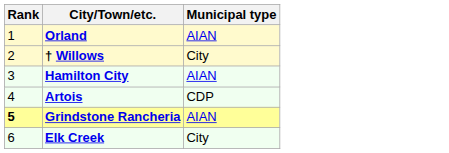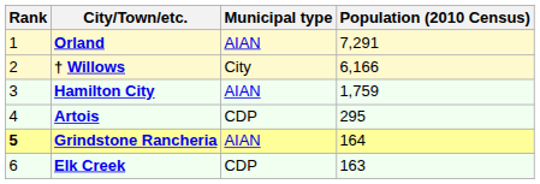+ column: Population (2010 Census) | 7,291 | 6,166 | 1,759 | 295 | 164 | 163
Elk Creek | Municipal type: City -> CDP
